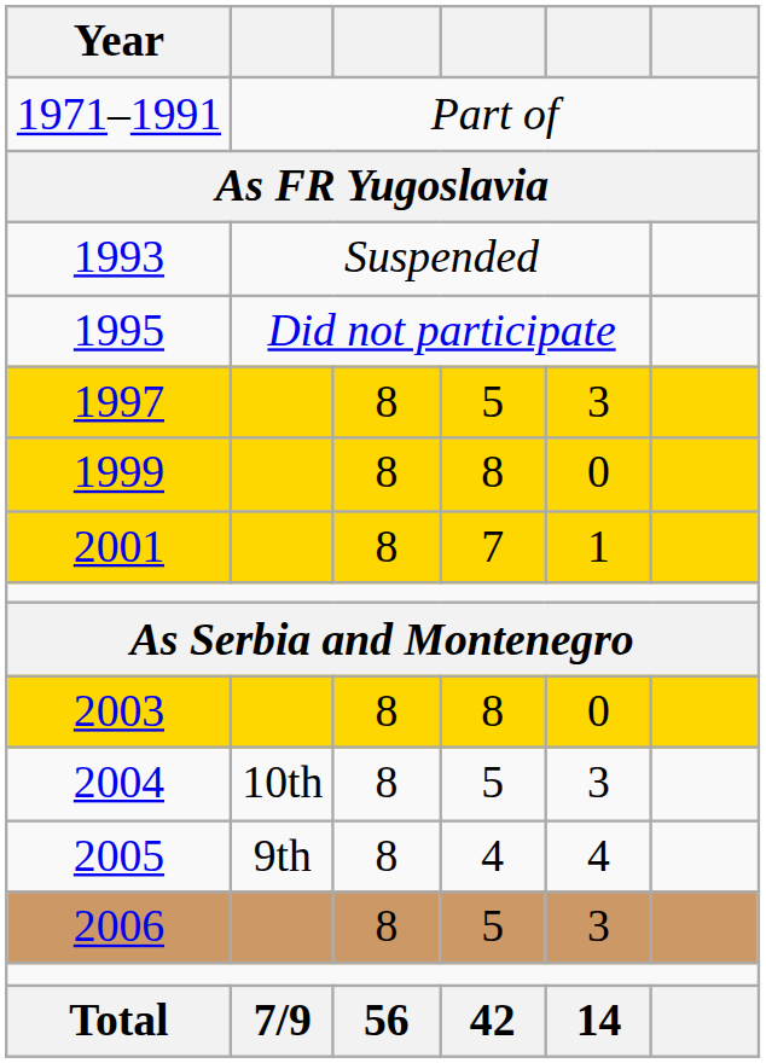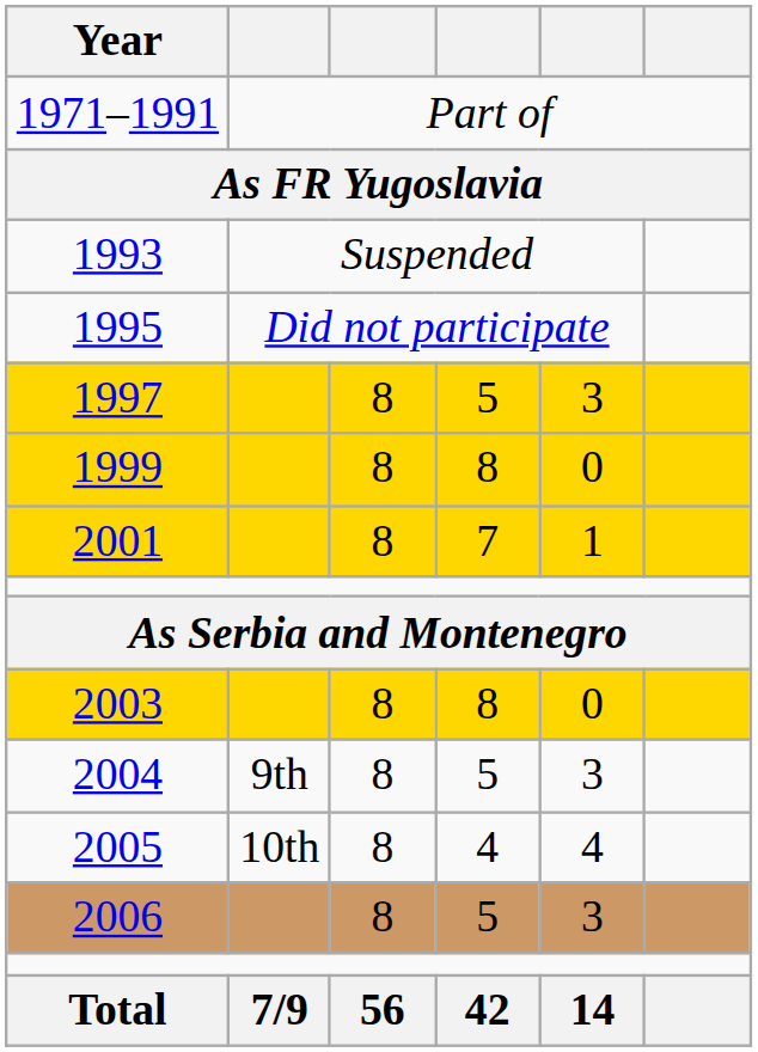2004 | column 2: 10th -> 9th
2005 | column 2: 9th -> 10th
